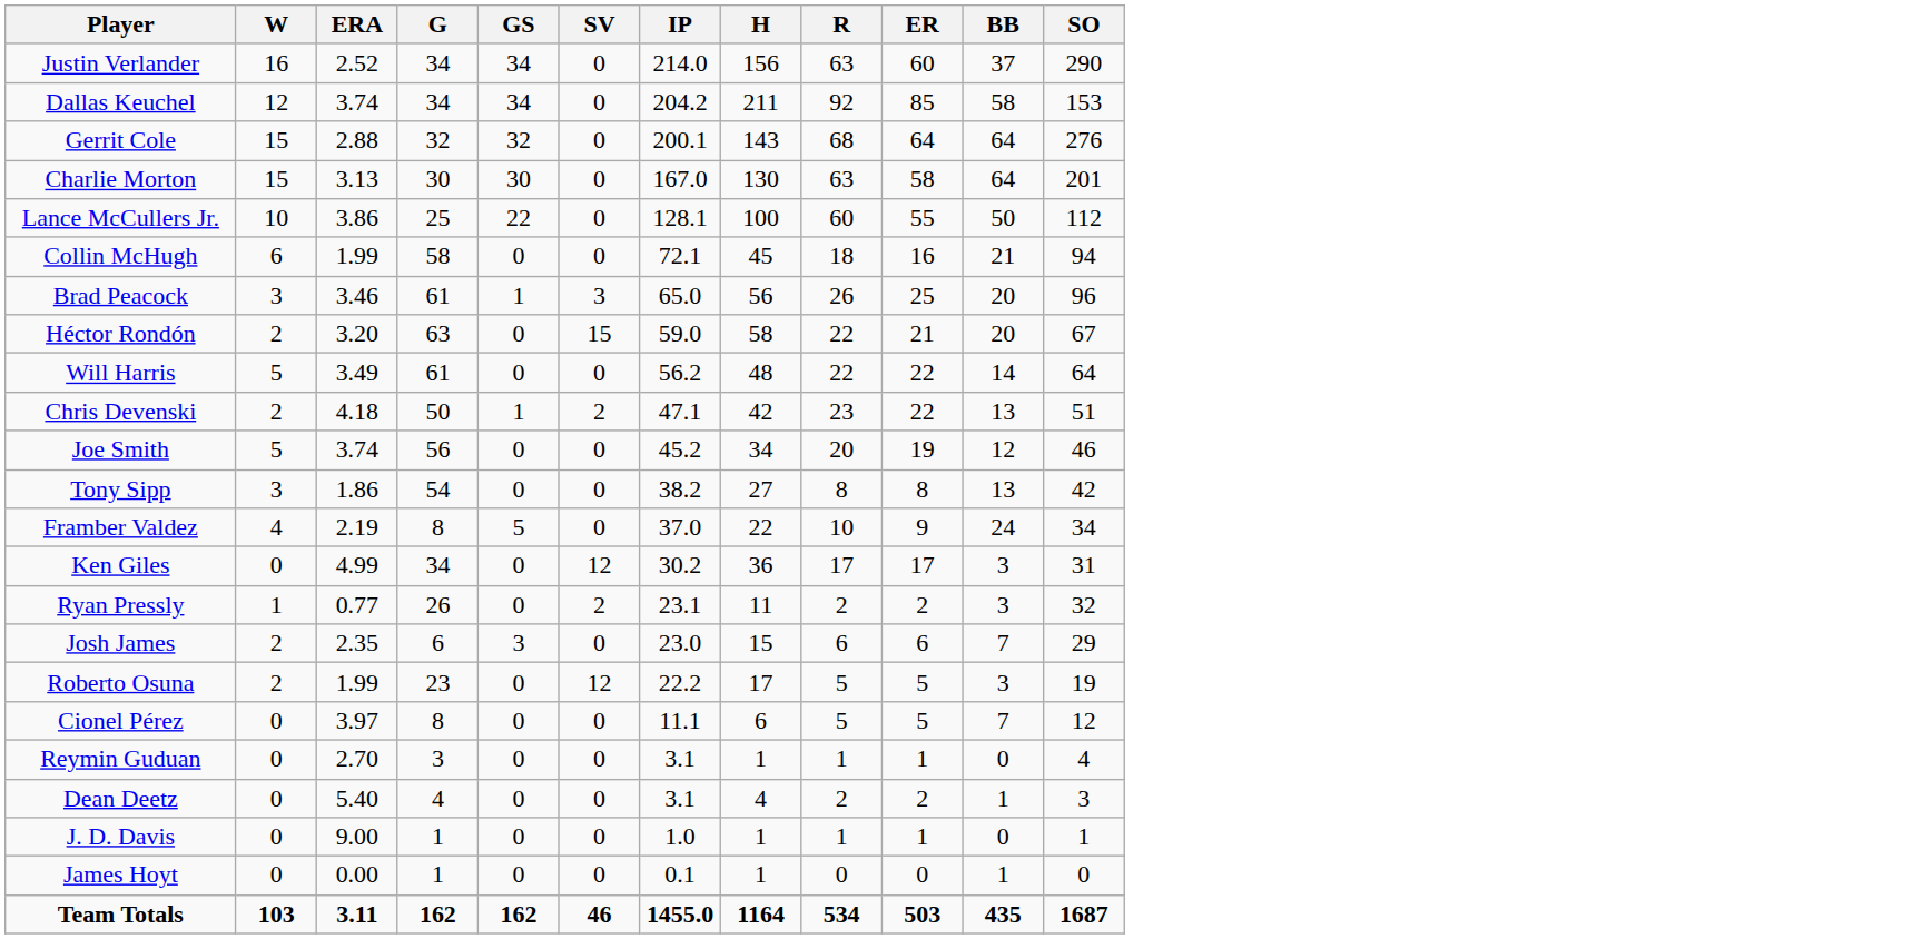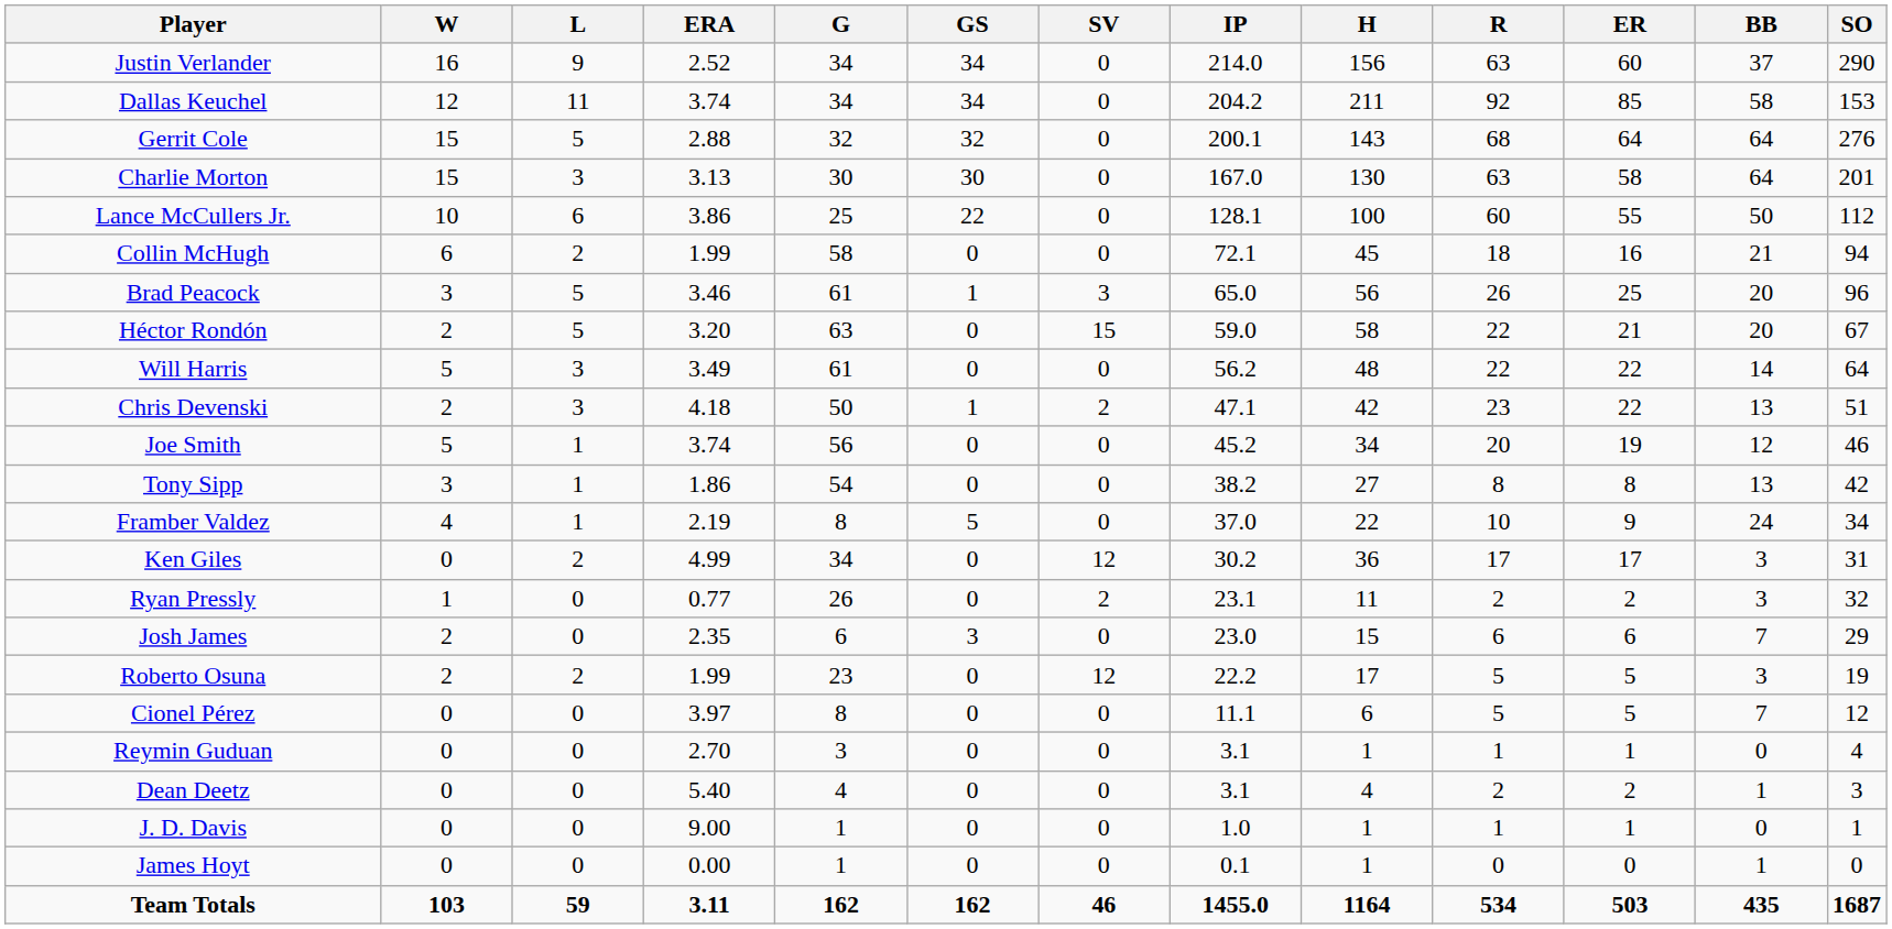+ column: L | 9 | 11 | 5 | 3 | 6 | 2 | 5 | 5 | 3 | 3 | 1 | 1 | 1 | 2 | 0 | 0 | 2 | 0 | 0 | 0 | 0 | 0 | 59
